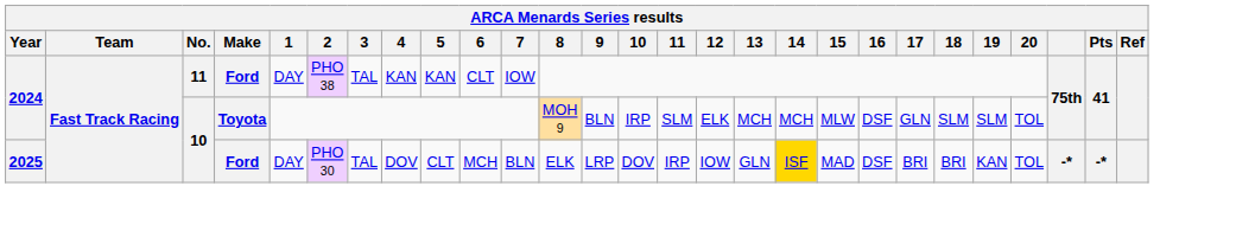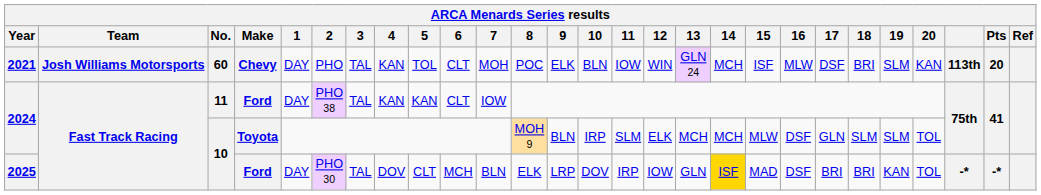+ row: 2021 | Josh Williams Motorsports | 60 | Chevy | DAY | PHO | TAL | KAN | TOL | CLT | MOH | POC | ELK | BLN | IOW | WIN | GLN 24 | MCH | ISF | MLW | DSF | BRI | SLM | KAN | 113th | 20
